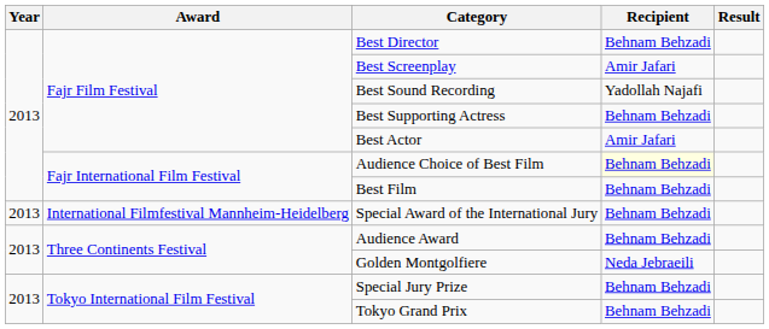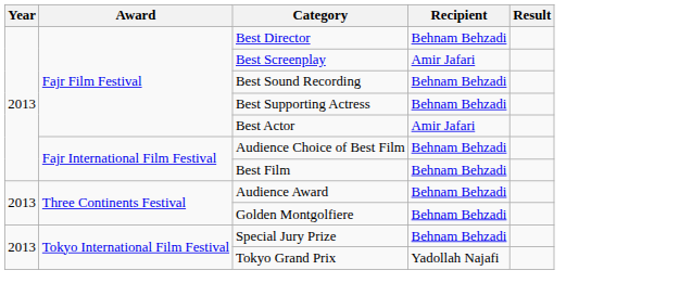Best Sound Recording | Recipient: Yadollah Najafi -> Behnam Behzadi
Audience Choice of Best Film | Recipient: lightyellow background -> no background
- row: 2013 | International Filmfestival Mannheim-Heidelberg | Special Award of the International Jury | Behnam Behzadi
Golden Montgolfiere | Recipient: Neda Jebraeili -> Behnam Behzadi
Tokyo Grand Prix | Recipient: Behnam Behzadi -> Yadollah Najafi
